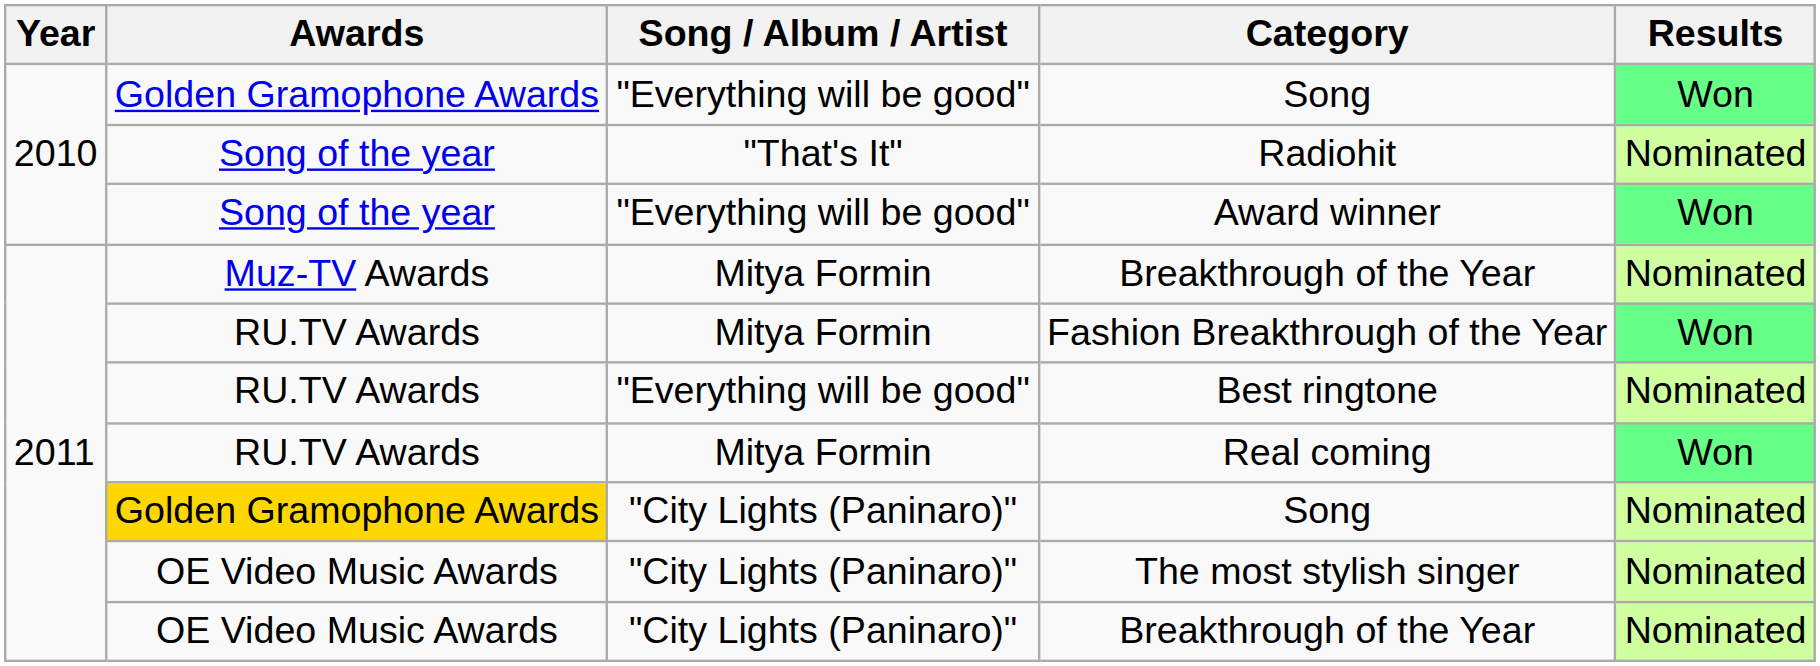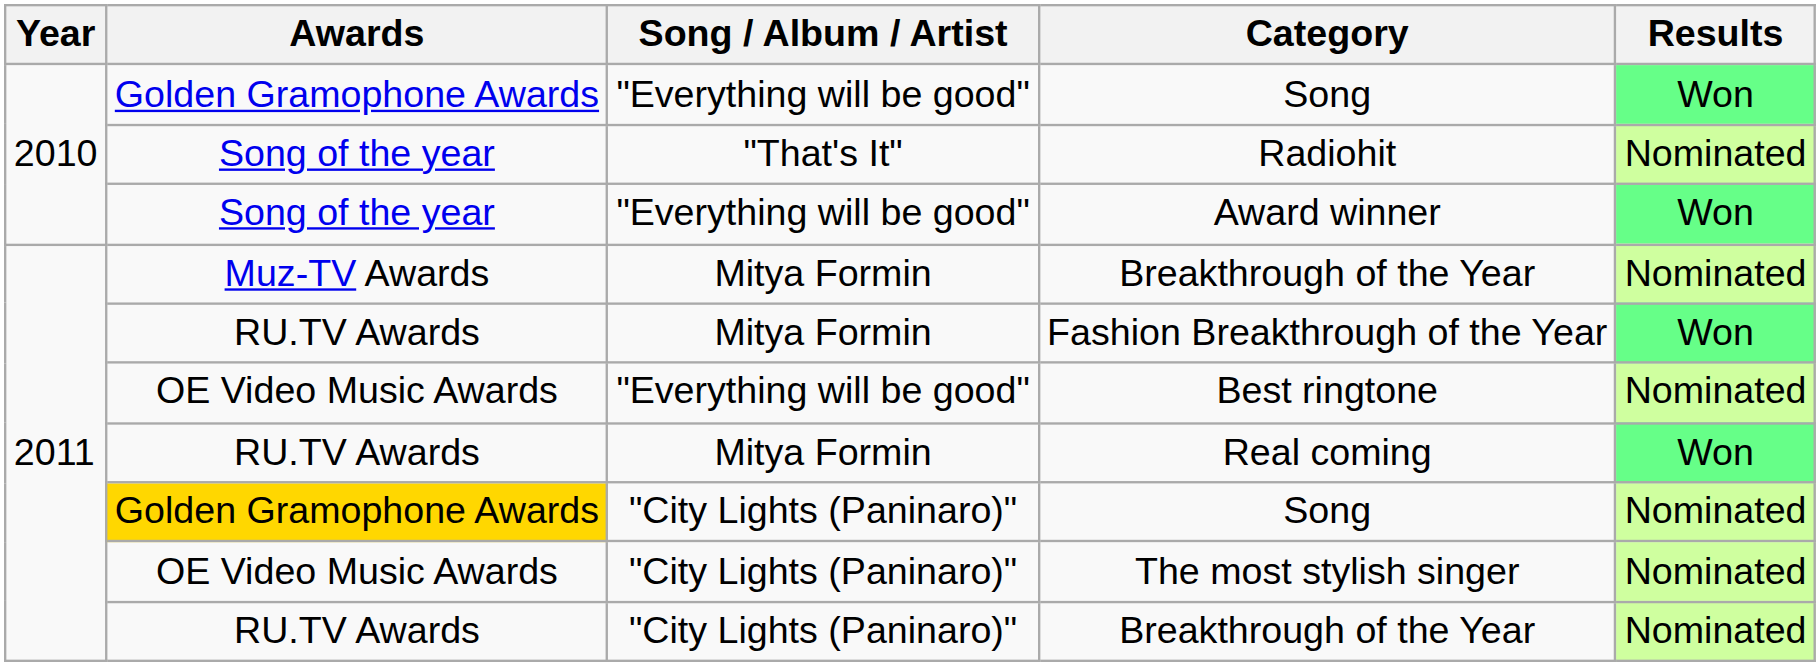Best ringtone | Awards: RU.TV Awards -> OE Video Music Awards
"City Lights (Paninaro)" / Breakthrough of the Year | Awards: OE Video Music Awards -> RU.TV Awards
